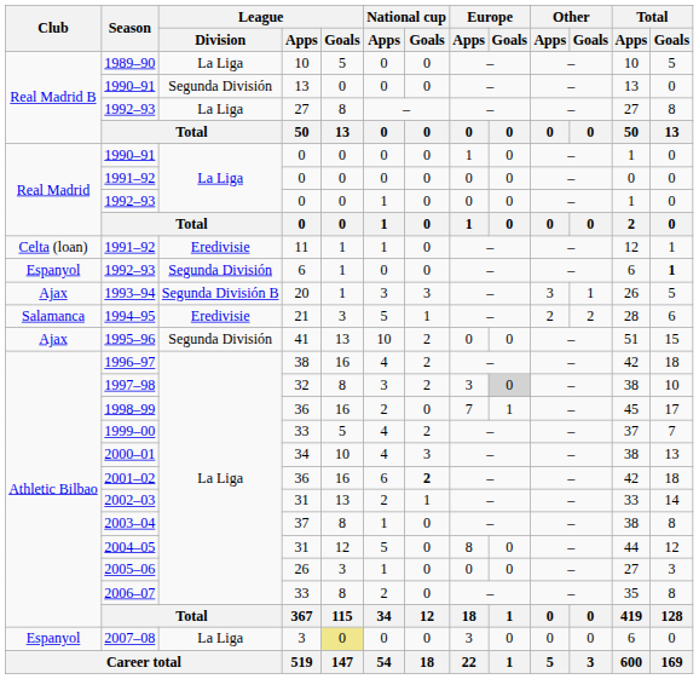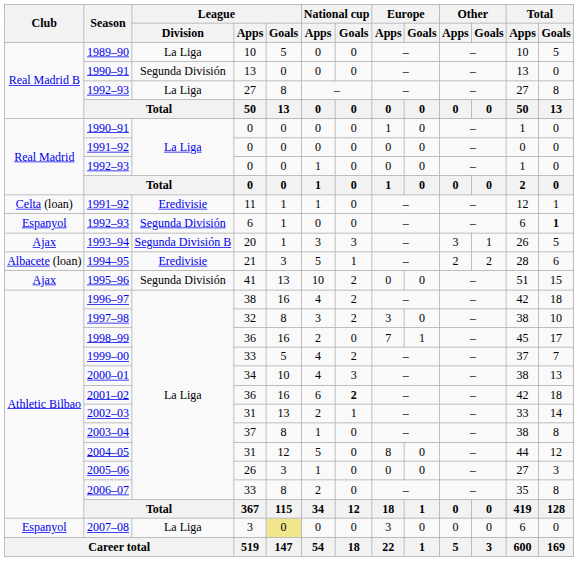1994–95 | Club: Salamanca -> Albacete (loan)
1997–98 | Europe / Goals: lightgrey background -> no background
